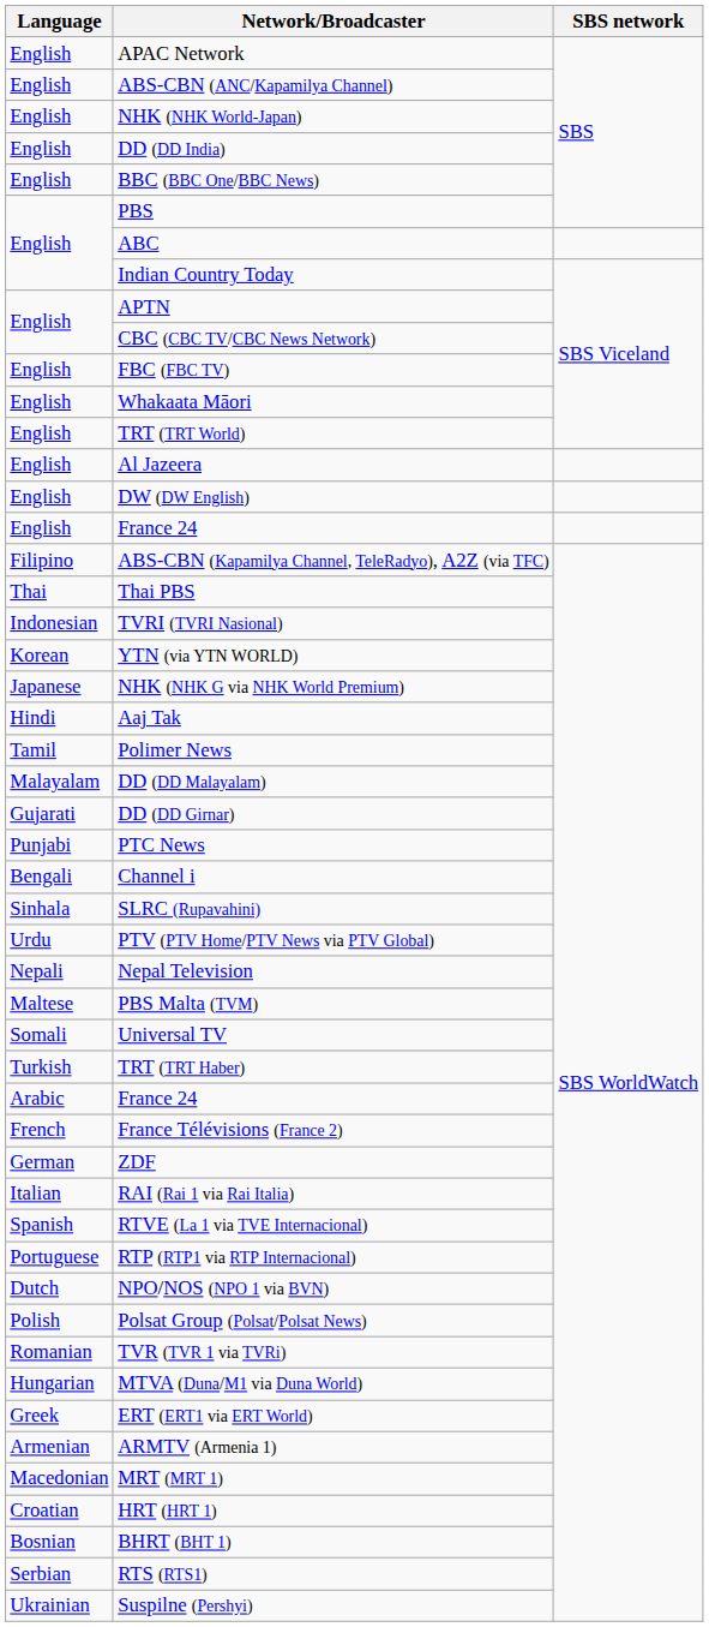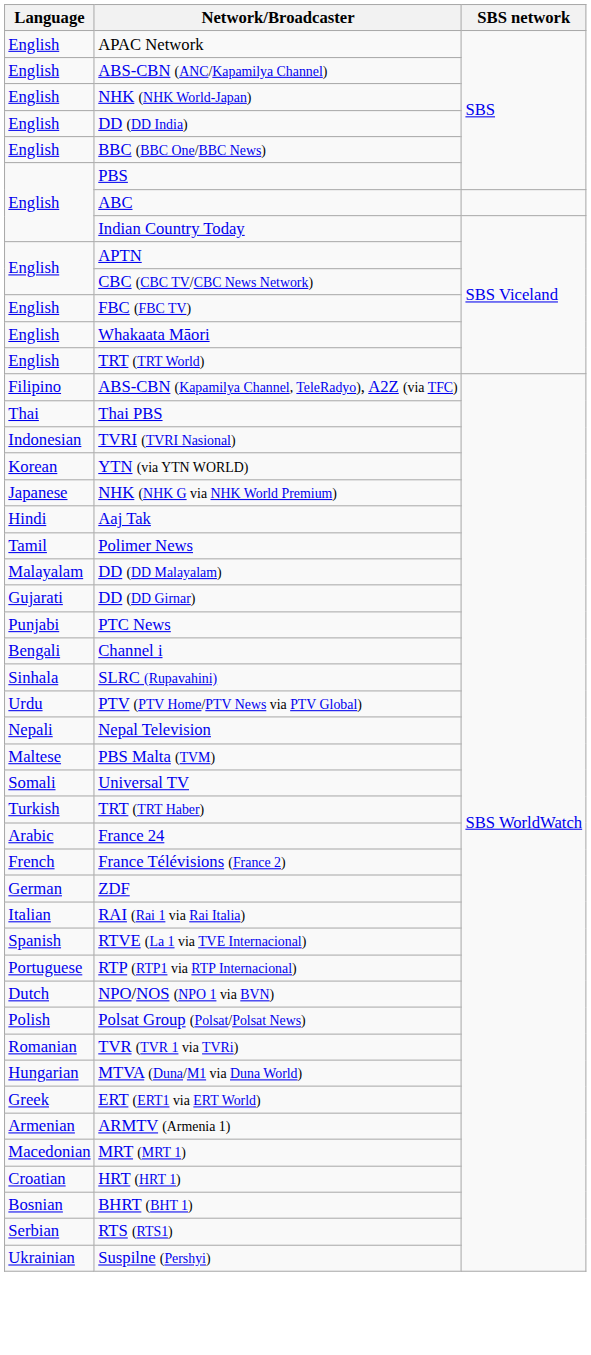- row: English | Al Jazeera
- row: English | DW (DW English)
- row: English | France 24
